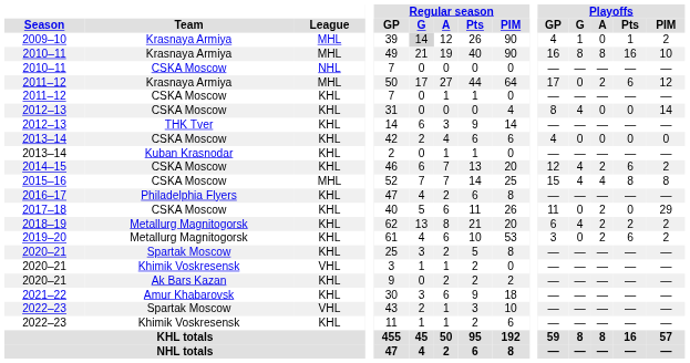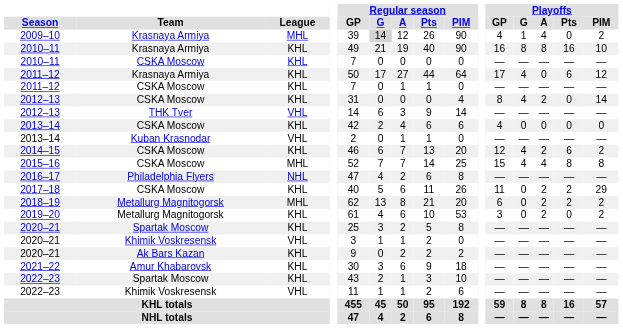2009–10 | Playoffs / A: 0 -> 4
2009–10 | Playoffs / Pts: 1 -> 0
2010–11 / Krasnaya Armiya | League: MHL -> KHL
2010–11 / CSKA Moscow | League: NHL -> KHL
2011–12 / Krasnaya Armiya | League: MHL -> KHL
2011–12 / Krasnaya Armiya | Playoffs / G: 0 -> 4
2011–12 / Krasnaya Armiya | Playoffs / A: 2 -> 0
2012–13 / CSKA Moscow | Playoffs / A: 0 -> 2
2012–13 / THK Tver | League: KHL -> VHL
2013–14 / Kuban Krasnodar | League: KHL -> VHL
2016–17 | League: KHL -> NHL
2017–18 | Playoffs / Pts: 0 -> 2
2018–19 | League: KHL -> MHL
2018–19 | Playoffs / G: 4 -> 0
2019–20 | Playoffs / Pts: 6 -> 0
2022–23 / Spartak Moscow | League: VHL -> KHL
2022–23 / Khimik Voskresensk | League: KHL -> VHL
